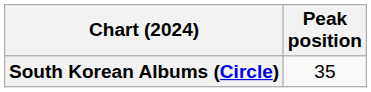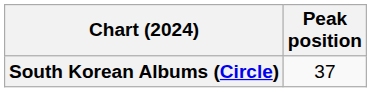South Korean Albums (Circle) | Peak position: 35 -> 37
